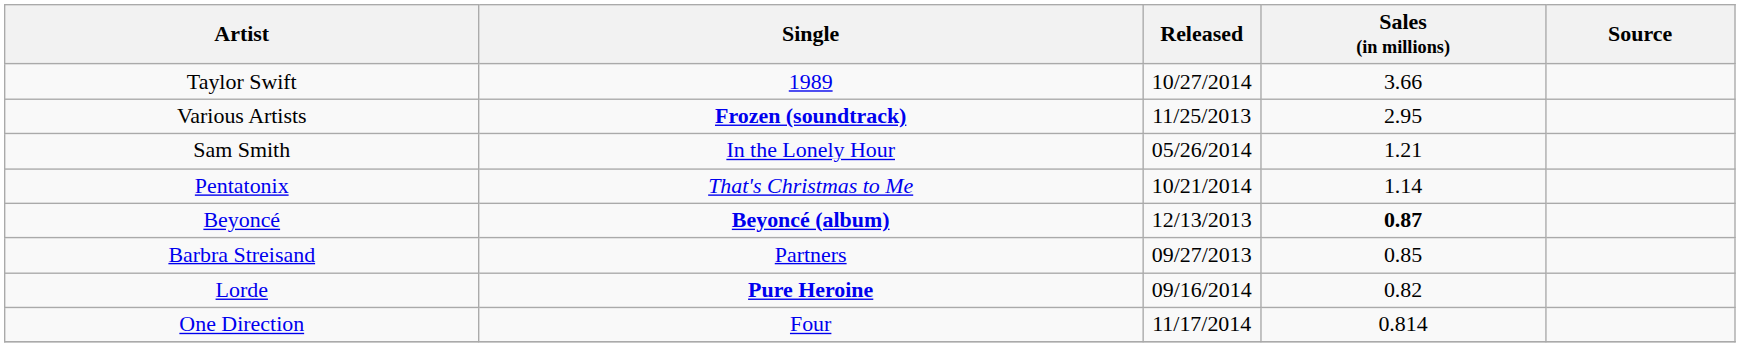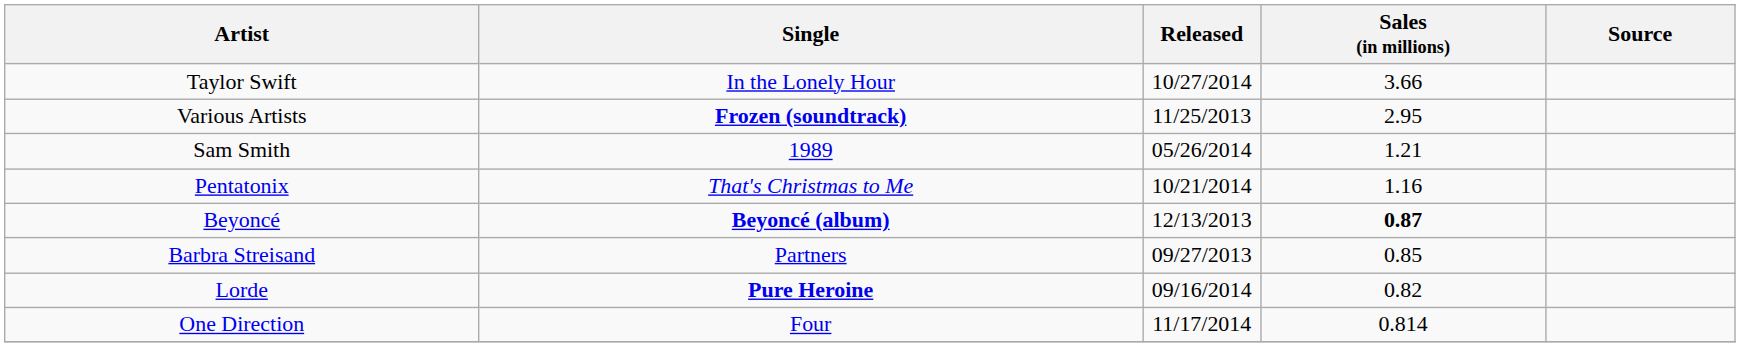Taylor Swift | Single: 1989 -> In the Lonely Hour
Sam Smith | Single: In the Lonely Hour -> 1989
Pentatonix | Sales (in millions): 1.14 -> 1.16
